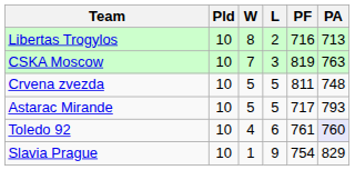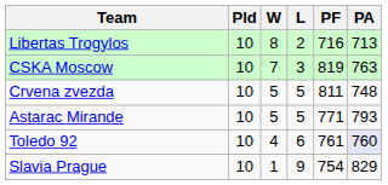Astarac Mirande | PF: 717 -> 771
